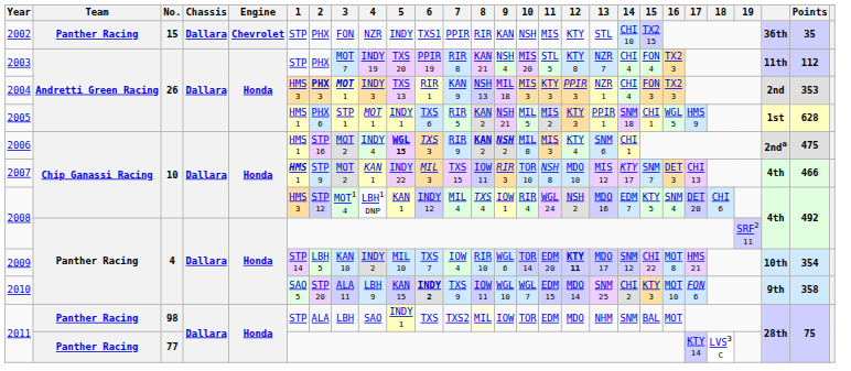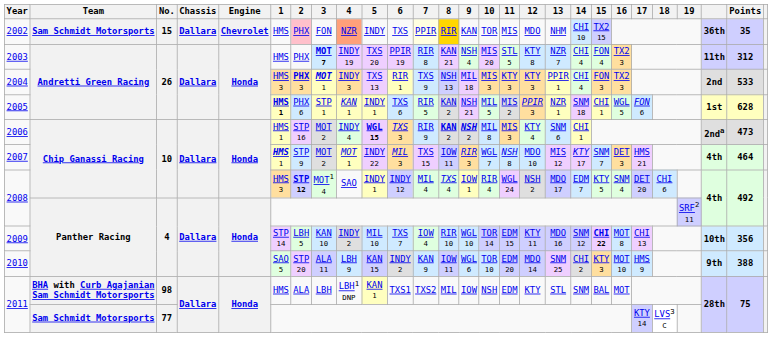2002 | Team: Panther Racing -> Sam Schmidt Motorsports
2002 | 1: STP -> HMS
2002 | 2: no background -> pink background
2002 | 4: no background -> lightsalmon background
2002 | 6: TXS1 -> TXS
2002 | 7: no background -> lightyellow background
2002 | 8: no background -> gold background
2002 | 10: NSH -> TOR
2002 | 12: KTY -> MDO
2002 | 13: STL -> NHM
2003 | 1: STP -> HMS
2003 | 3: normal -> bold
2003 | Points: 112 -> 312
2004 | 7: KAN 9 -> TXS 9
2004 | 12: PPIR 3 -> KTY 3
2004 | 13: NZR 1 -> PPIR 1
2004 | Points: 353 -> 533
2005 | 1: normal -> bold
2005 | 4: MOT 1 -> KAN 1
2005 | 12: KTY 3 -> PPIR 3
2005 | 13: PPIR 1 -> NZR 1
2005 | 17: HMS 9 -> FON 6
2006 | Points: 475 -> 473
2007 | 4: KAN 1 -> MOT 1
2007 | 10: TOR 10 -> WGL 7
2007 | 17: CHI 13 -> HMS 21
2007 | Points: 466 -> 464
2008 / 10 | 2: normal -> bold
2008 / 10 | 4: LBH1 DNP -> SAO
2008 / 10 | 5: KAN 1 -> INDY 1
2008 / 10 | 13: MDO 16 -> MDO 17
2009 | 9: WGL 6 -> WGL 10
2009 | 11: EDM 20 -> EDM 15
2009 | 12: bold -> normal
2009 | 13: MDO 17 -> MDO 16
2009 | 15: normal -> bold
2009 | 17: HMS 21 -> CHI 13
2009 | Points: 354 -> 356
2010 | 6: bold -> normal
2010 | 7: TXS 9 -> KAN 9
2010 | 9: WGL 10 -> WGL 6
2010 | 10: WGL 7 -> TOR 10
2010 | 11: EDM 15 -> EDM 20
2010 | 17: FON 6 -> HMS 9
2010 | Points: 358 -> 388
2011 / 98 | Team: Panther Racing -> BHA with Curb Agajanian Sam Schmidt Motorsports
2011 / 98 | 1: STP -> HMS
2011 / 98 | 4: SAO -> LBH1 DNP
2011 / 98 | 5: INDY 1 -> KAN 1
2011 / 98 | 6: TXS -> TXS1
2011 / 98 | 8: lightyellow background -> no background
2011 / 98 | 10: TOR -> NSH
2011 / 98 | 12: MDO -> KTY
2011 / 98 | 13: NHM -> STL
2011 / 77 | Team: Panther Racing -> Sam Schmidt Motorsports
